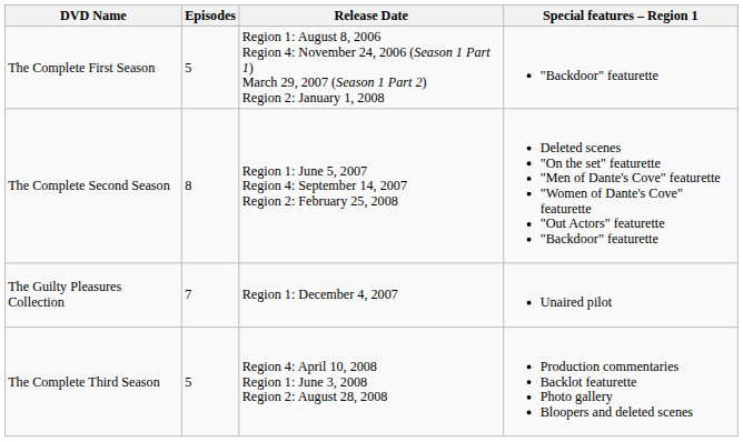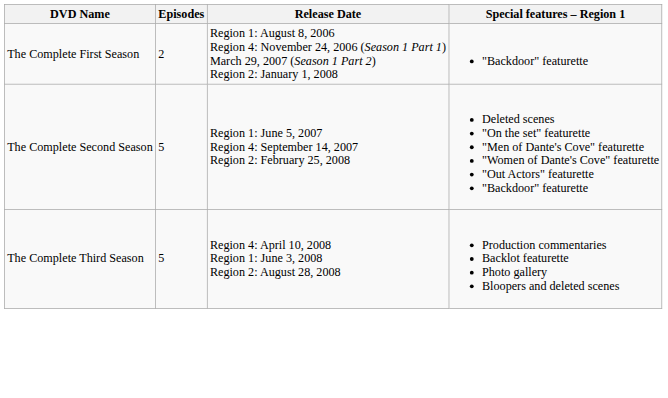The Complete First Season | Episodes: 5 -> 2
The Complete Second Season | Episodes: 8 -> 5
- row: The Guilty Pleasures Collection | 7 | Region 1: December 4, 2007 | Unaired pilot
